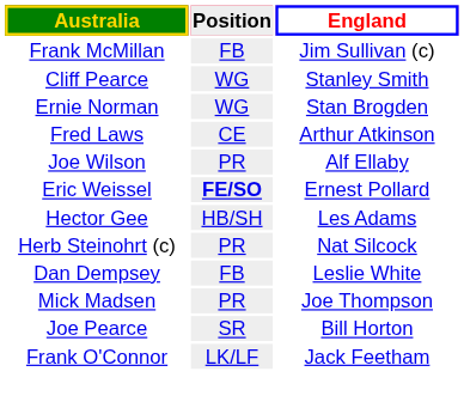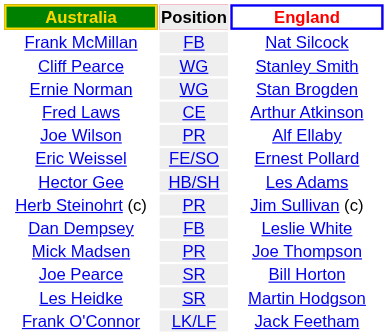Frank McMillan | England: Jim Sullivan (c) -> Nat Silcock
Eric Weissel | Position: bold -> normal
Herb Steinohrt (c) | England: Nat Silcock -> Jim Sullivan (c)
+ row: Les Heidke | SR | Martin Hodgson
